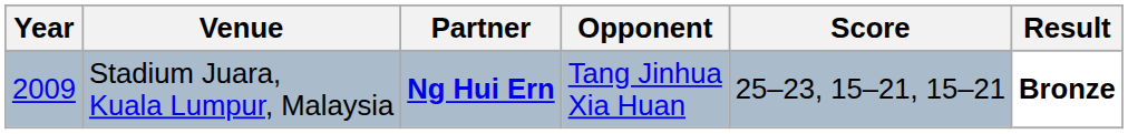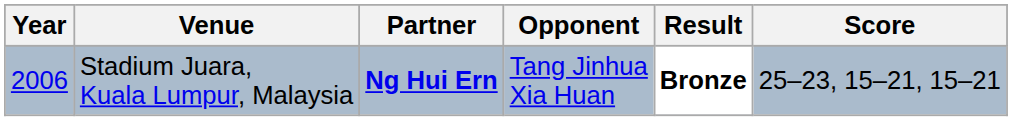columns swapped: Score <-> Result
Stadium Juara, Kuala Lumpur, Malaysia | Year: 2009 -> 2006
